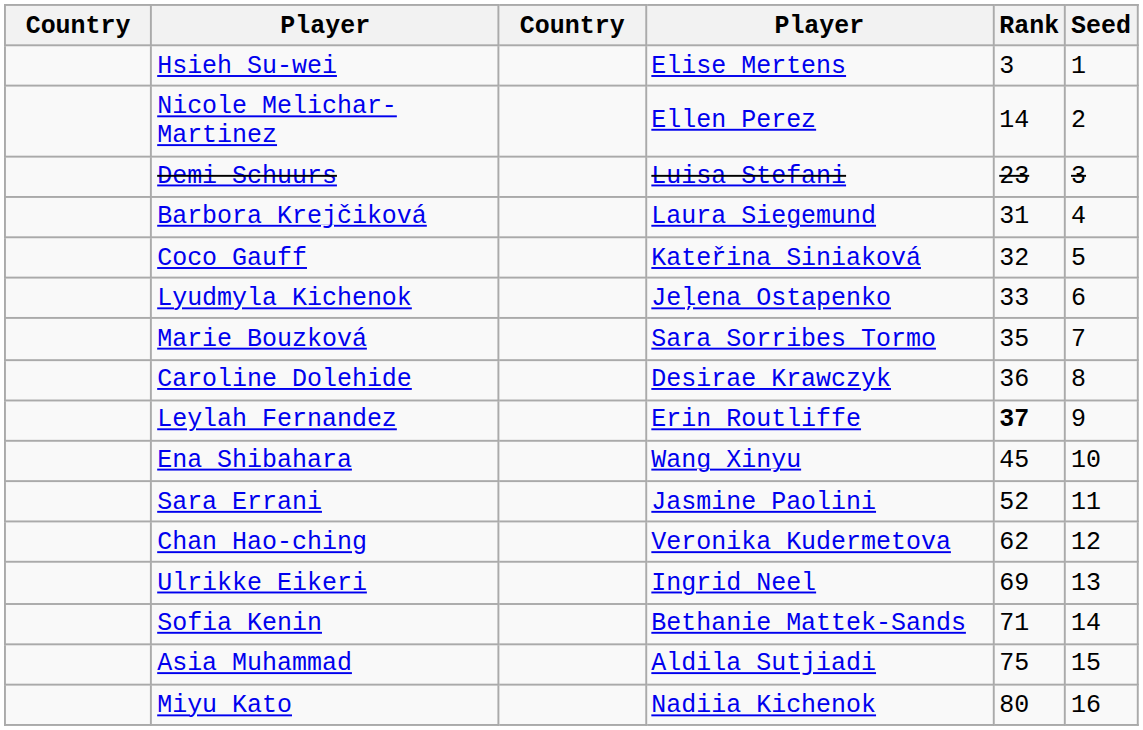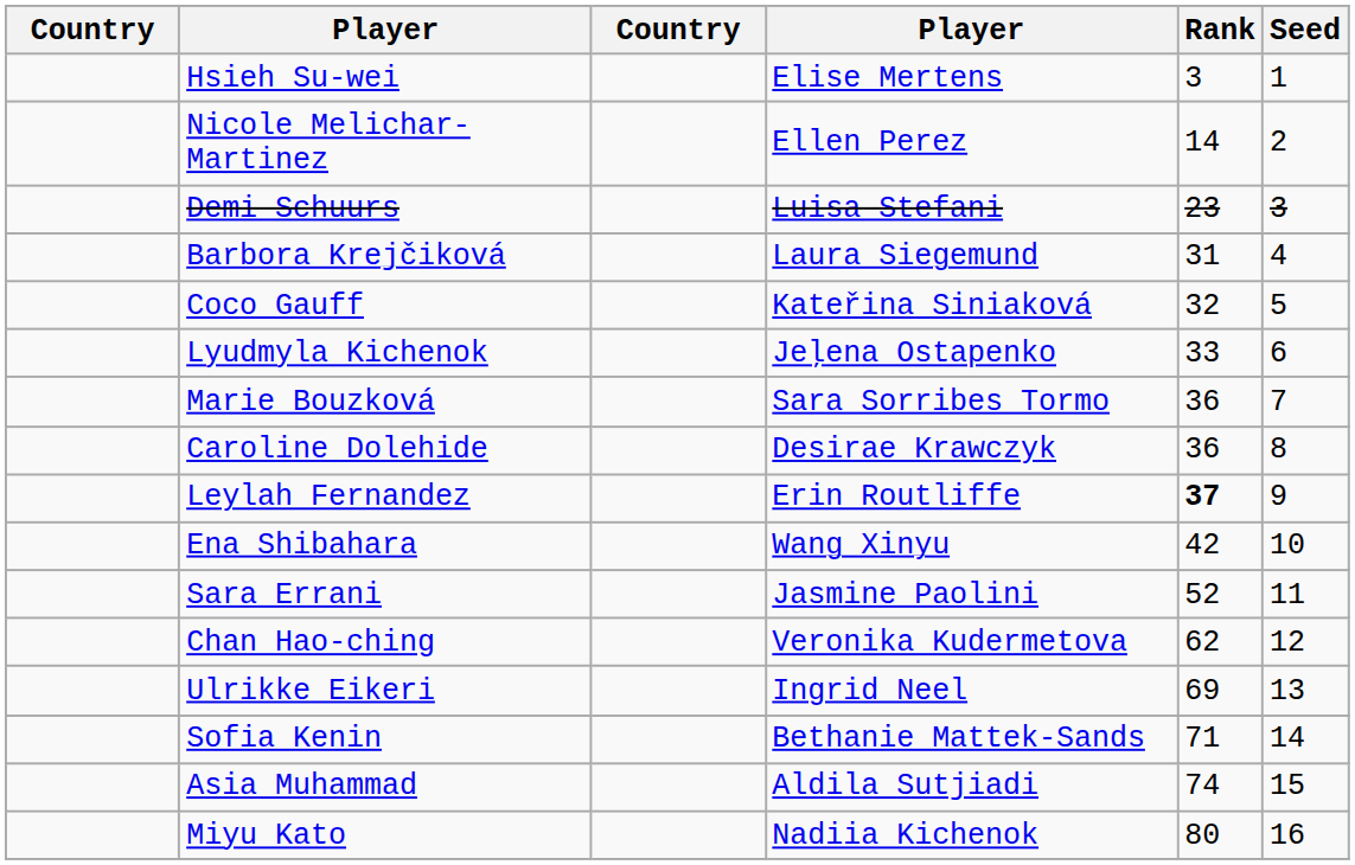Marie Bouzková | Rank: 35 -> 36
Ena Shibahara | Rank: 45 -> 42
Asia Muhammad | Rank: 75 -> 74
